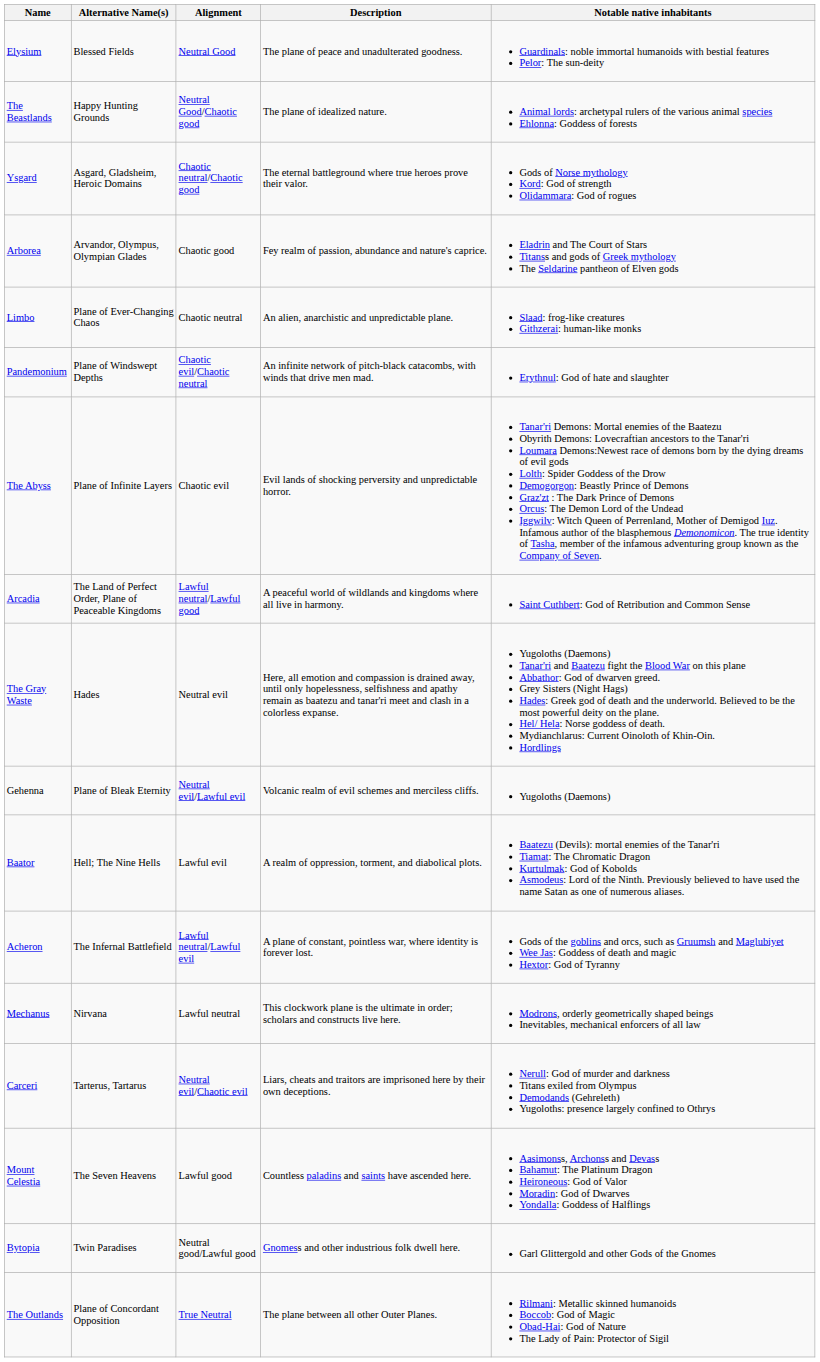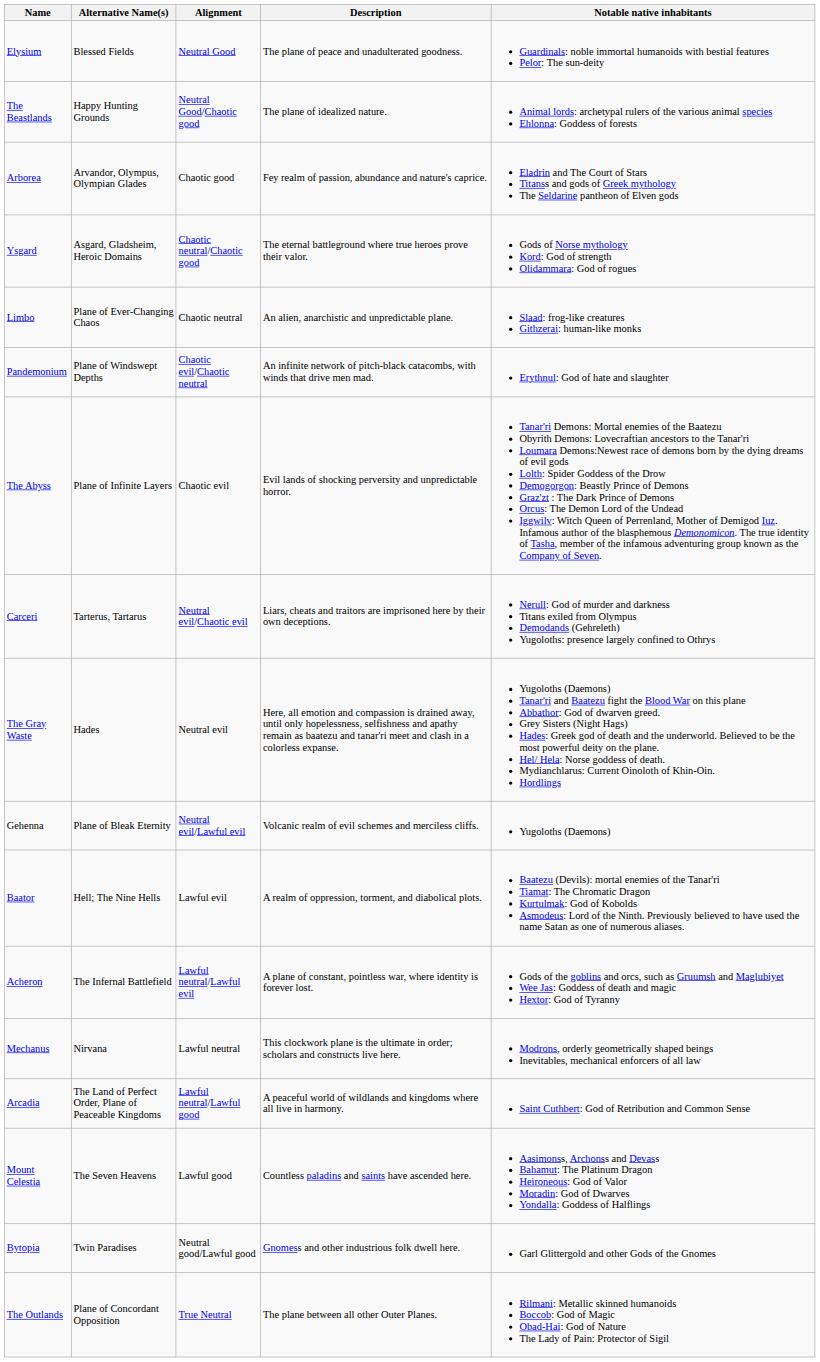rows swapped: Arborea <-> Ysgard
rows swapped: Carceri <-> Arcadia
